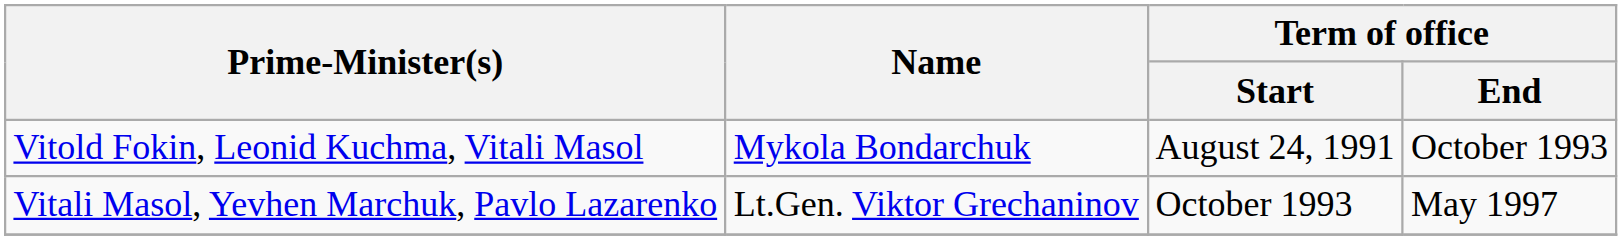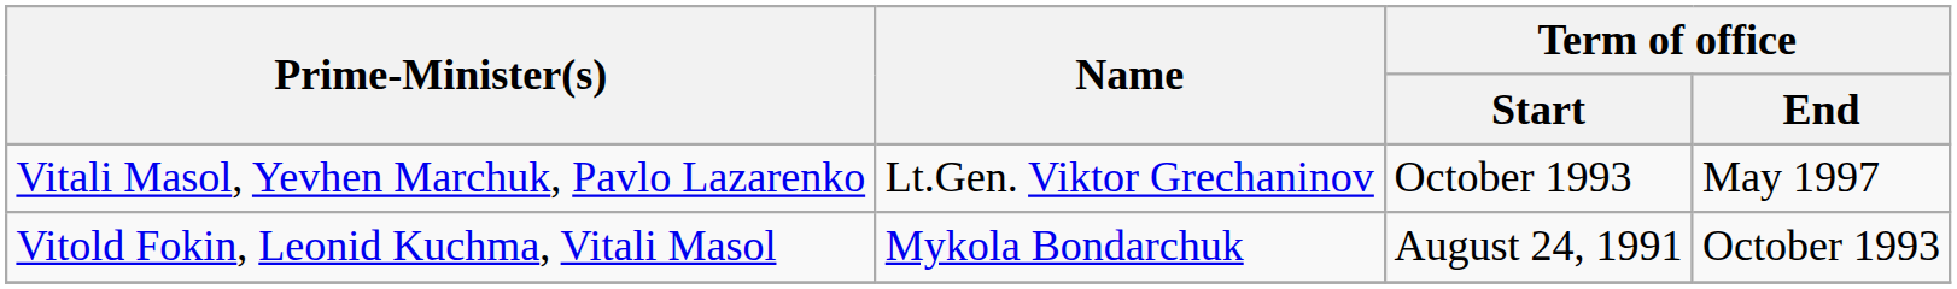rows swapped: Vitold Fokin, Leonid Kuchma, Vitali Masol <-> Vitali Masol, Yevhen Marchuk, Pavlo Lazarenko
